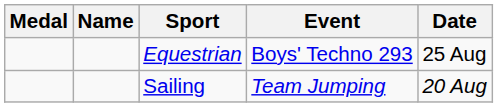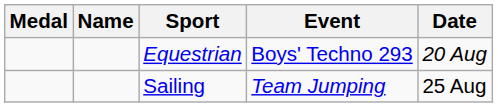Equestrian | Date: 25 Aug -> 20 Aug
Sailing | Date: 20 Aug -> 25 Aug
